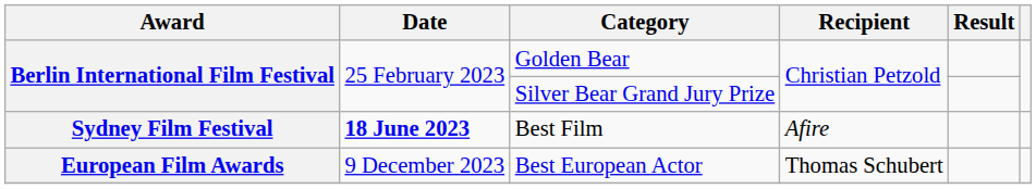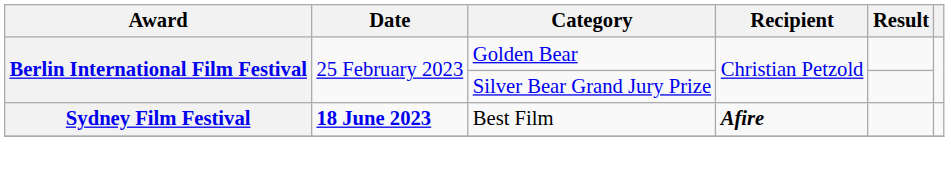Best Film | Recipient: normal -> bold
- row: European Film Awards | 9 December 2023 | Best European Actor | Thomas Schubert
